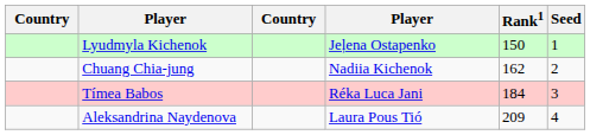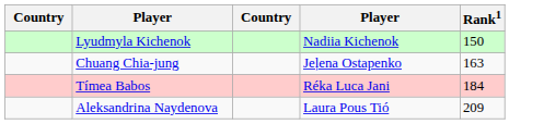- column: Seed | 1 | 2 | 3 | 4
Lyudmyla Kichenok | column 4: Jeļena Ostapenko -> Nadiia Kichenok
Chuang Chia-jung | column 4: Nadiia Kichenok -> Jeļena Ostapenko
Chuang Chia-jung | Rank1: 162 -> 163
